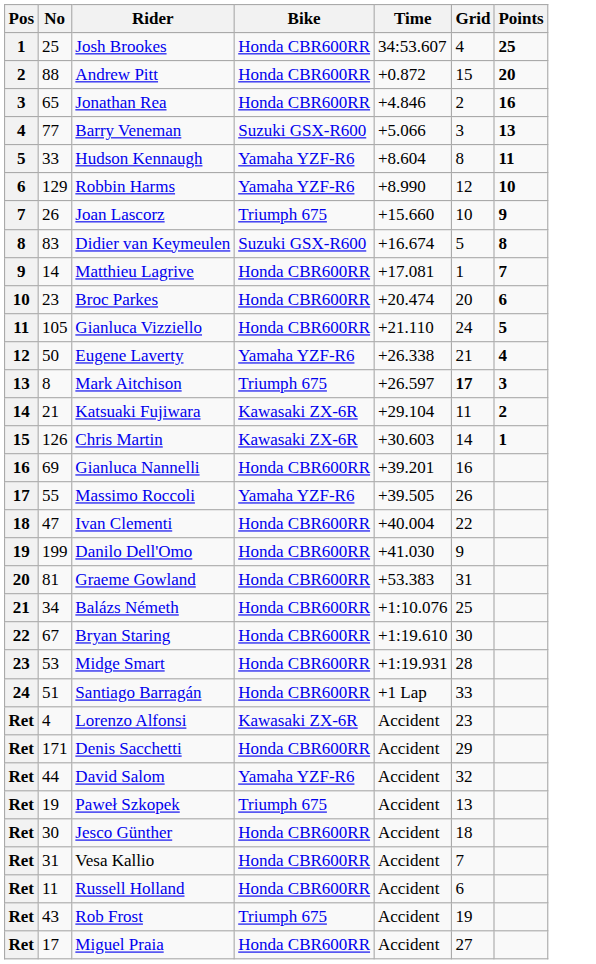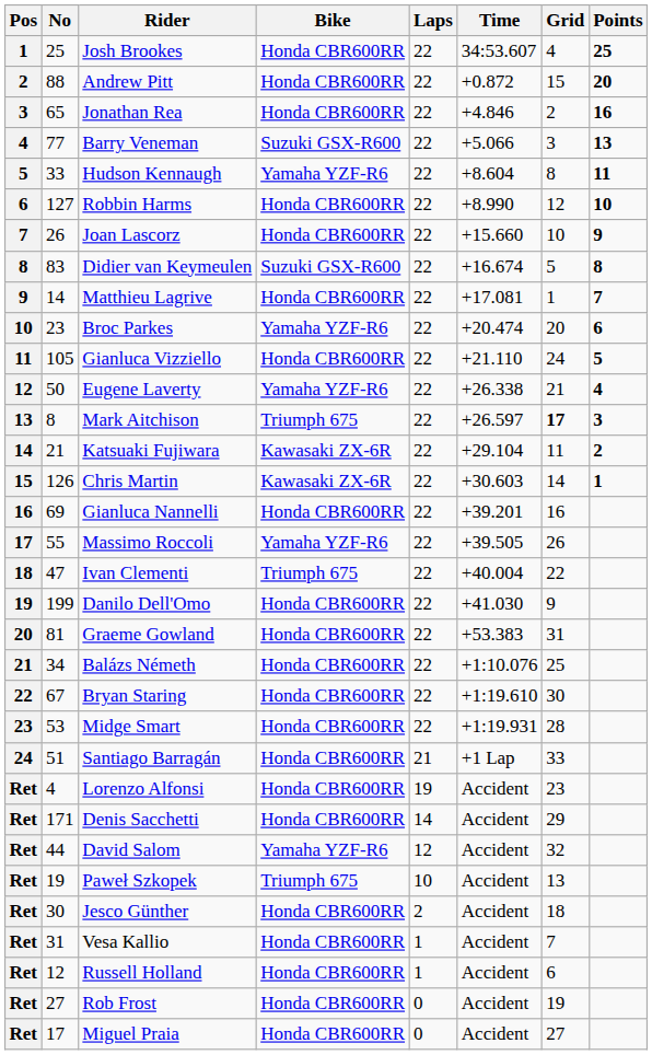+ column: Laps | 22 | 22 | 22 | 22 | 22 | 22 | 22 | 22 | 22 | 22 | 22 | 22 | 22 | 22 | 22 | 22 | 22 | 22 | 22 | 22 | 22 | 22 | 22 | 21 | 19 | 14 | 12 | 10 | 2 | 1 | 1 | 0 | 0
Robbin Harms | No: 129 -> 127
Robbin Harms | Bike: Yamaha YZF-R6 -> Honda CBR600RR
Joan Lascorz | Bike: Triumph 675 -> Honda CBR600RR
Broc Parkes | Bike: Honda CBR600RR -> Yamaha YZF-R6
Ivan Clementi | Bike: Honda CBR600RR -> Triumph 675
Lorenzo Alfonsi | Bike: Kawasaki ZX-6R -> Honda CBR600RR
Russell Holland | No: 11 -> 12
Rob Frost | No: 43 -> 27
Rob Frost | Bike: Triumph 675 -> Honda CBR600RR
